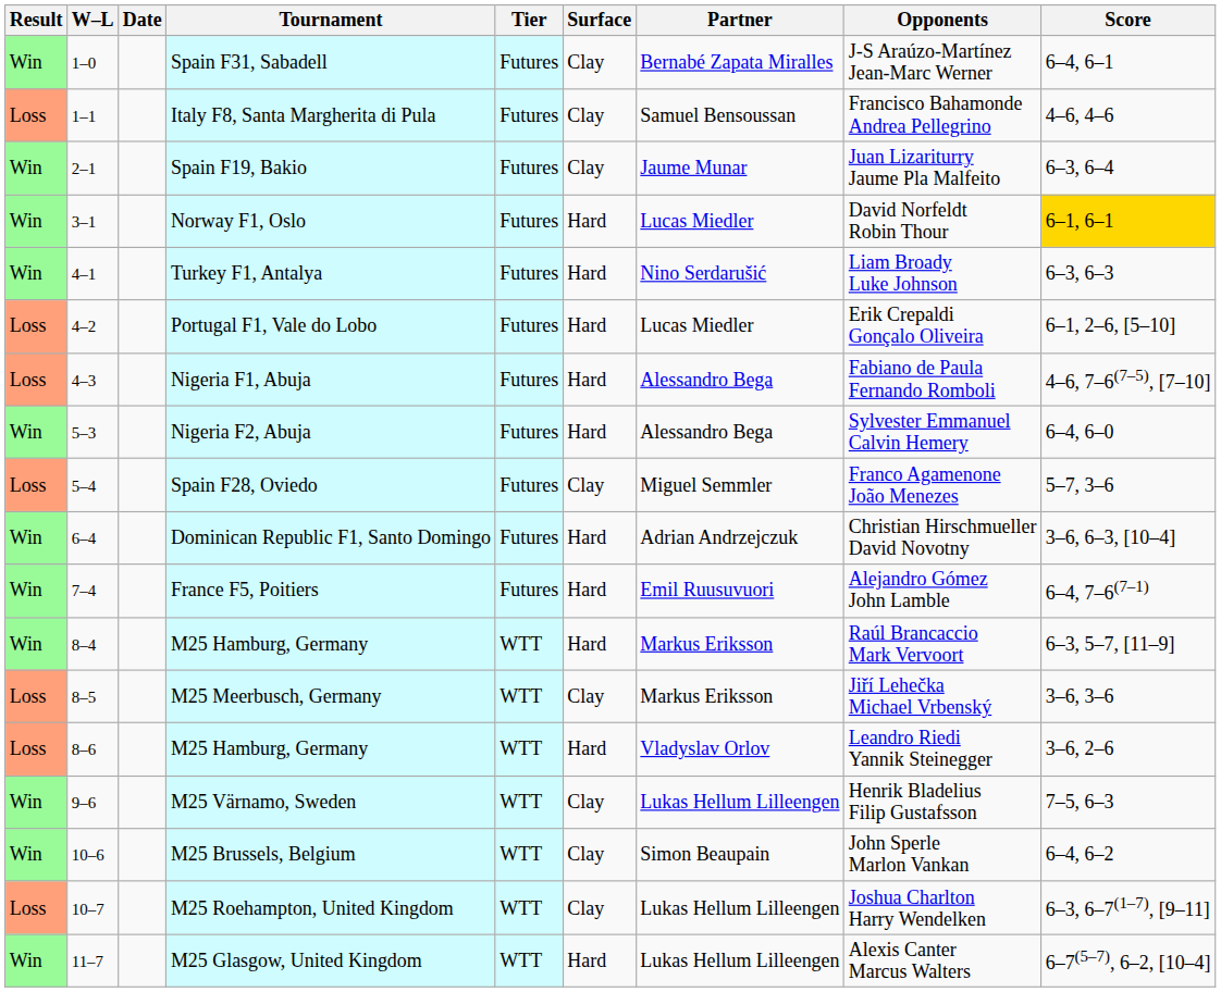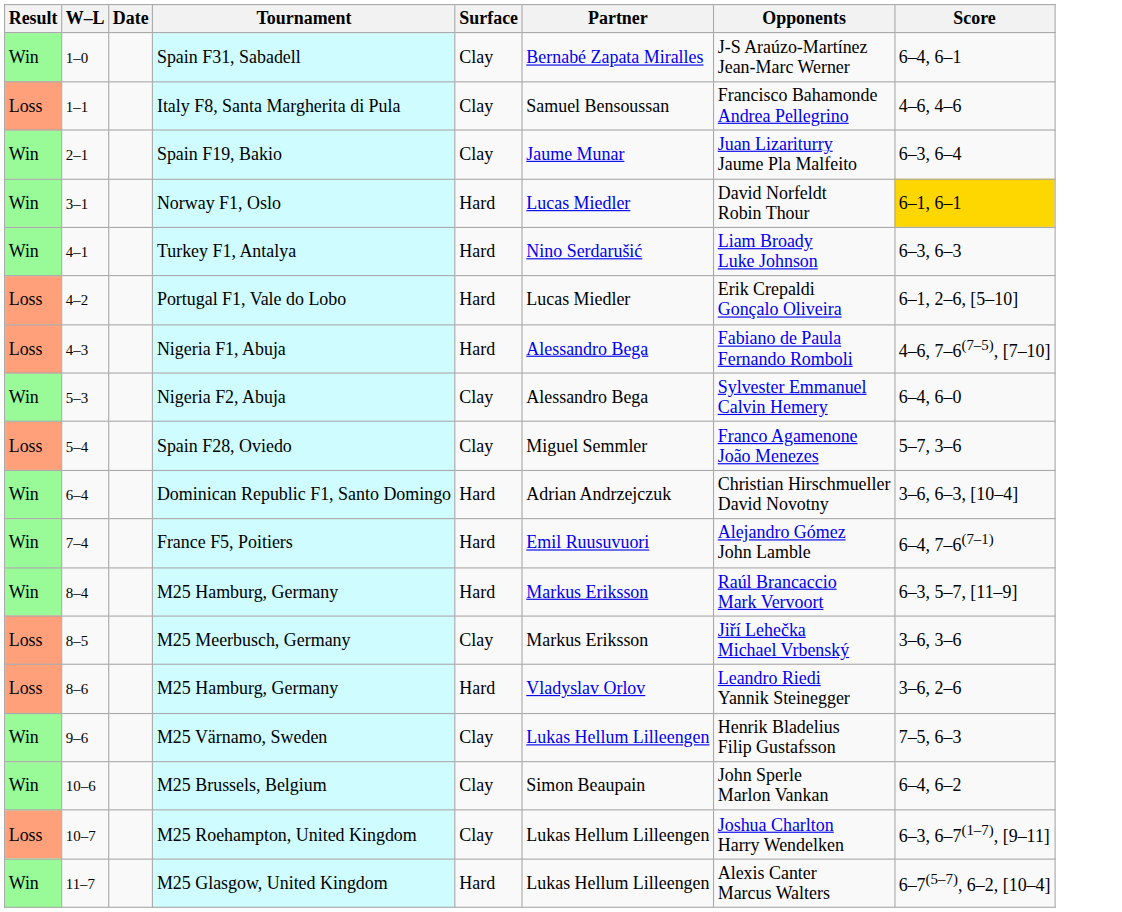- column: Tier | Futures | Futures | Futures | Futures | Futures | Futures | Futures | Futures | Futures | Futures | Futures | WTT | WTT | WTT | WTT | WTT | WTT | WTT
Nigeria F2, Abuja | Surface: Hard -> Clay
